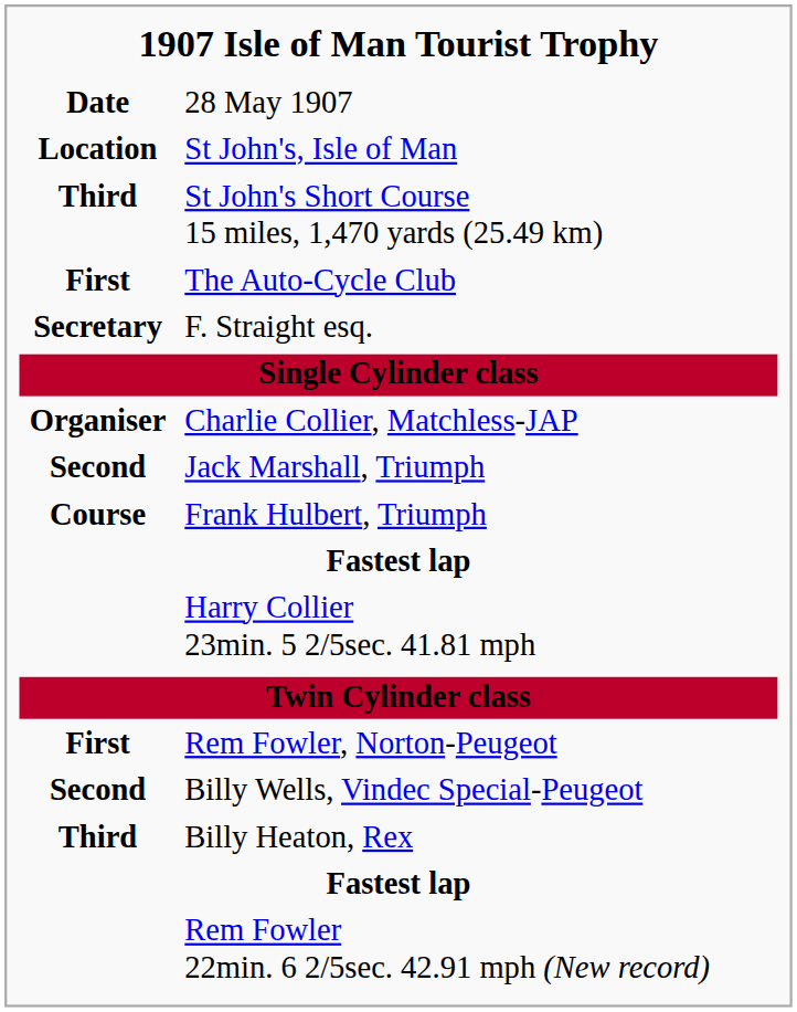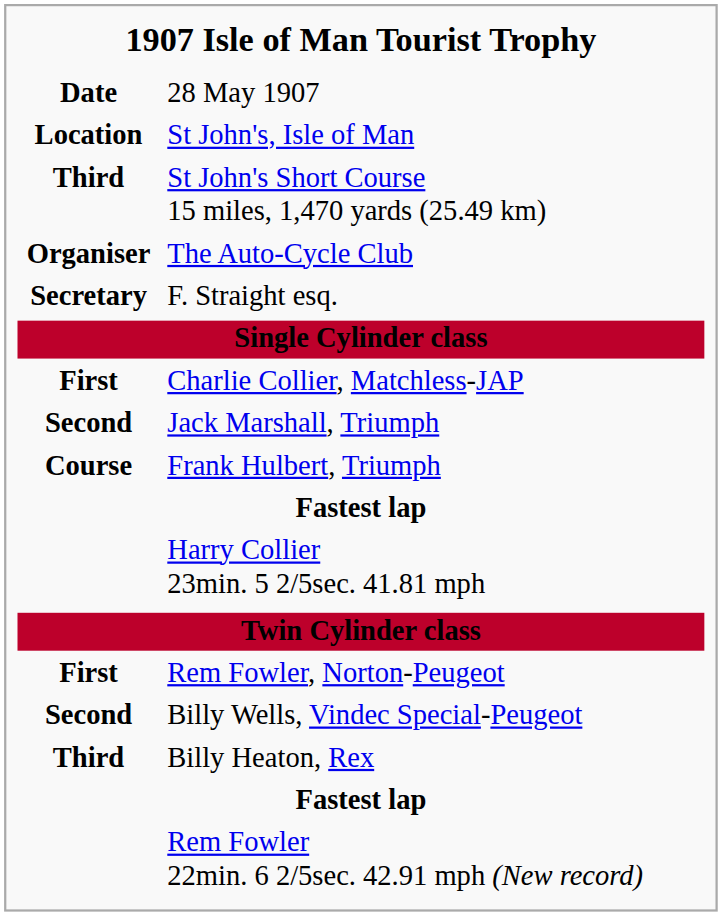The Auto-Cycle Club | column 1: First -> Organiser
Charlie Collier, Matchless-JAP | column 1: Organiser -> First
